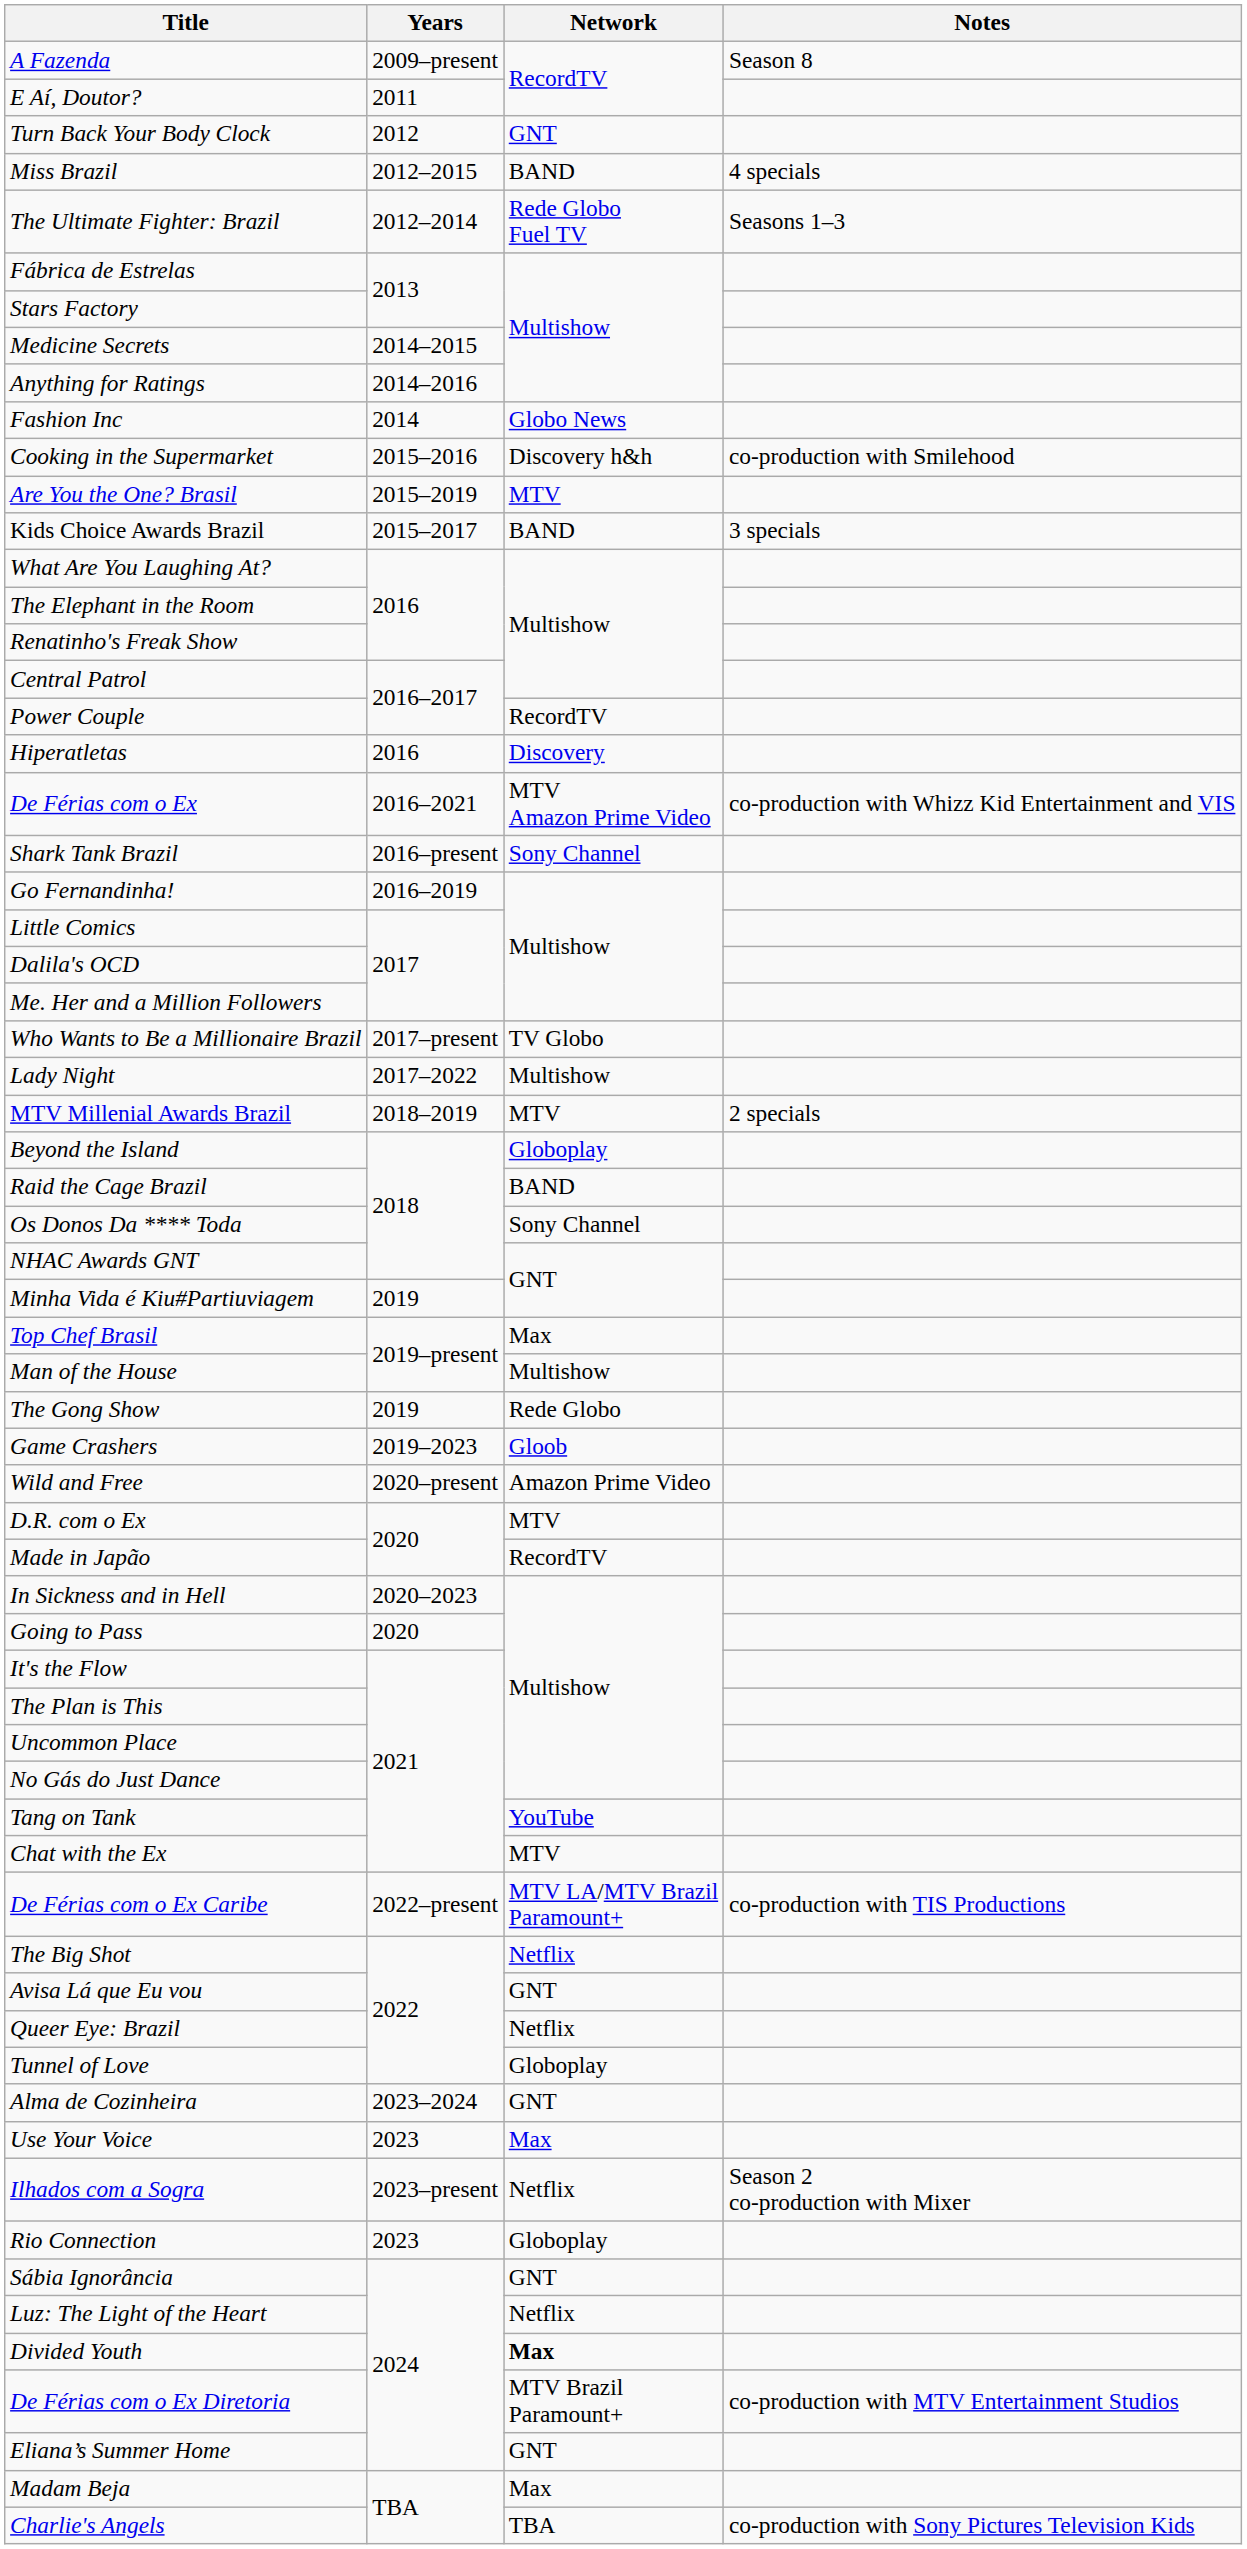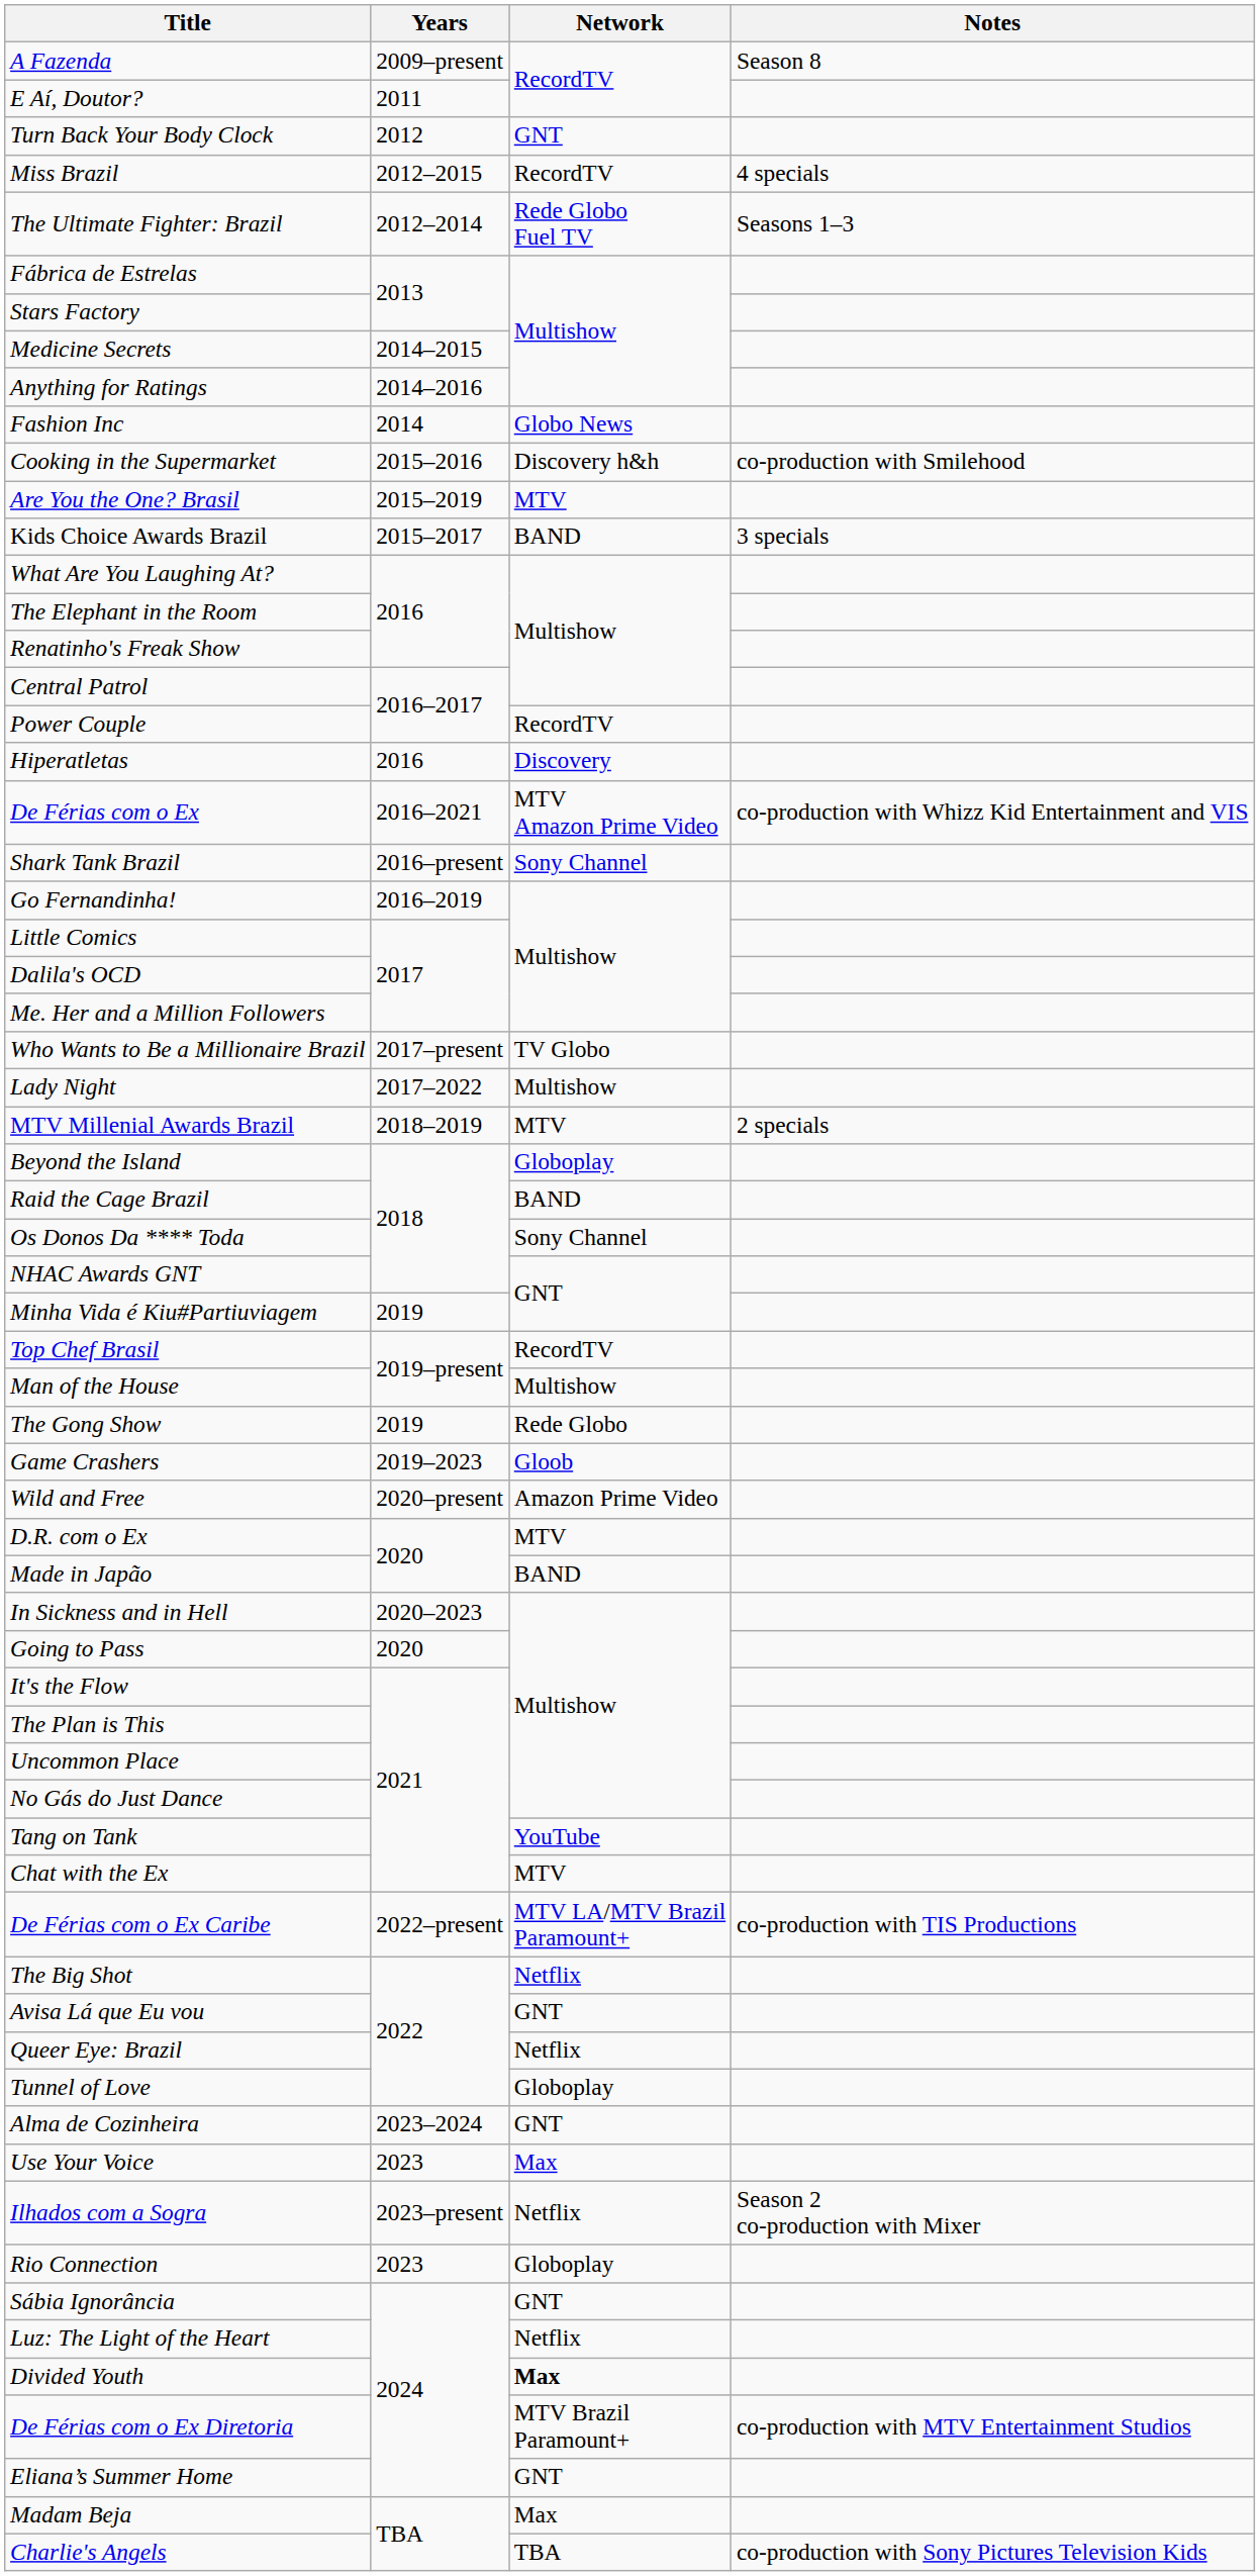Miss Brazil | Network: BAND -> RecordTV
Top Chef Brasil | Network: Max -> RecordTV
Made in Japão | Network: RecordTV -> BAND
